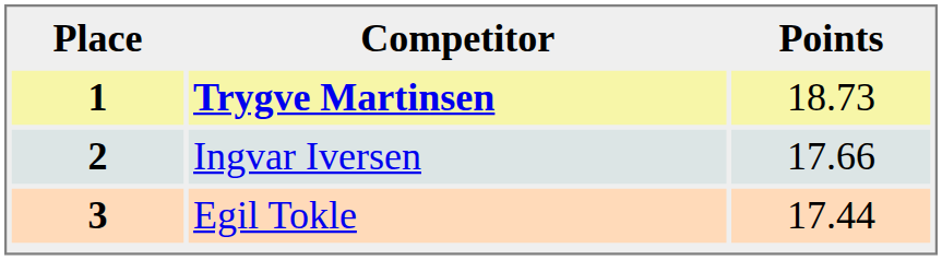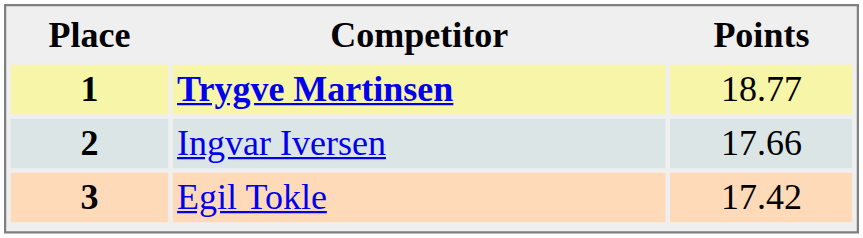1 | Points: 18.73 -> 18.77
3 | Points: 17.44 -> 17.42
